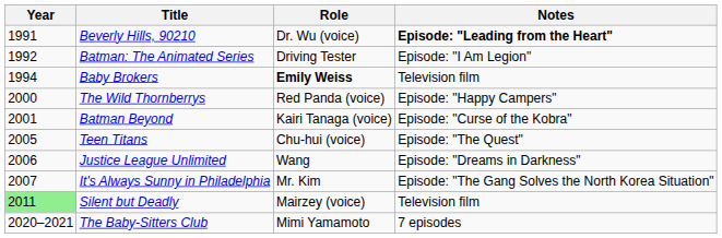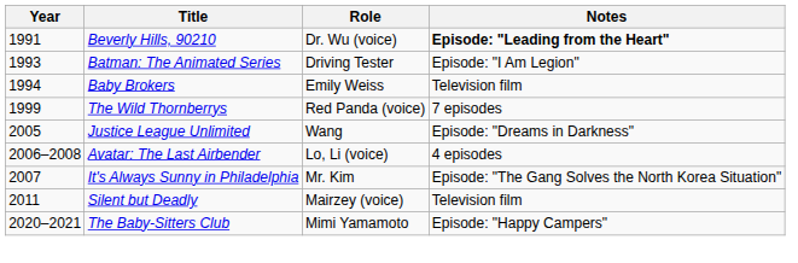Batman: The Animated Series | Year: 1992 -> 1993
Baby Brokers | Role: bold -> normal
The Wild Thornberrys | Year: 2000 -> 1999
The Wild Thornberrys | Notes: Episode: "Happy Campers" -> 7 episodes
- row: 2001 | Batman Beyond | Kairi Tanaga (voice) | Episode: "Curse of the Kobra"
- row: 2005 | Teen Titans | Chu-hui (voice) | Episode: "The Quest"
Justice League Unlimited | Year: 2006 -> 2005
+ row: 2006–2008 | Avatar: The Last Airbender | Lo, Li (voice) | 4 episodes
Silent but Deadly | Year: lightgreen background -> no background
The Baby-Sitters Club | Notes: 7 episodes -> Episode: "Happy Campers"
